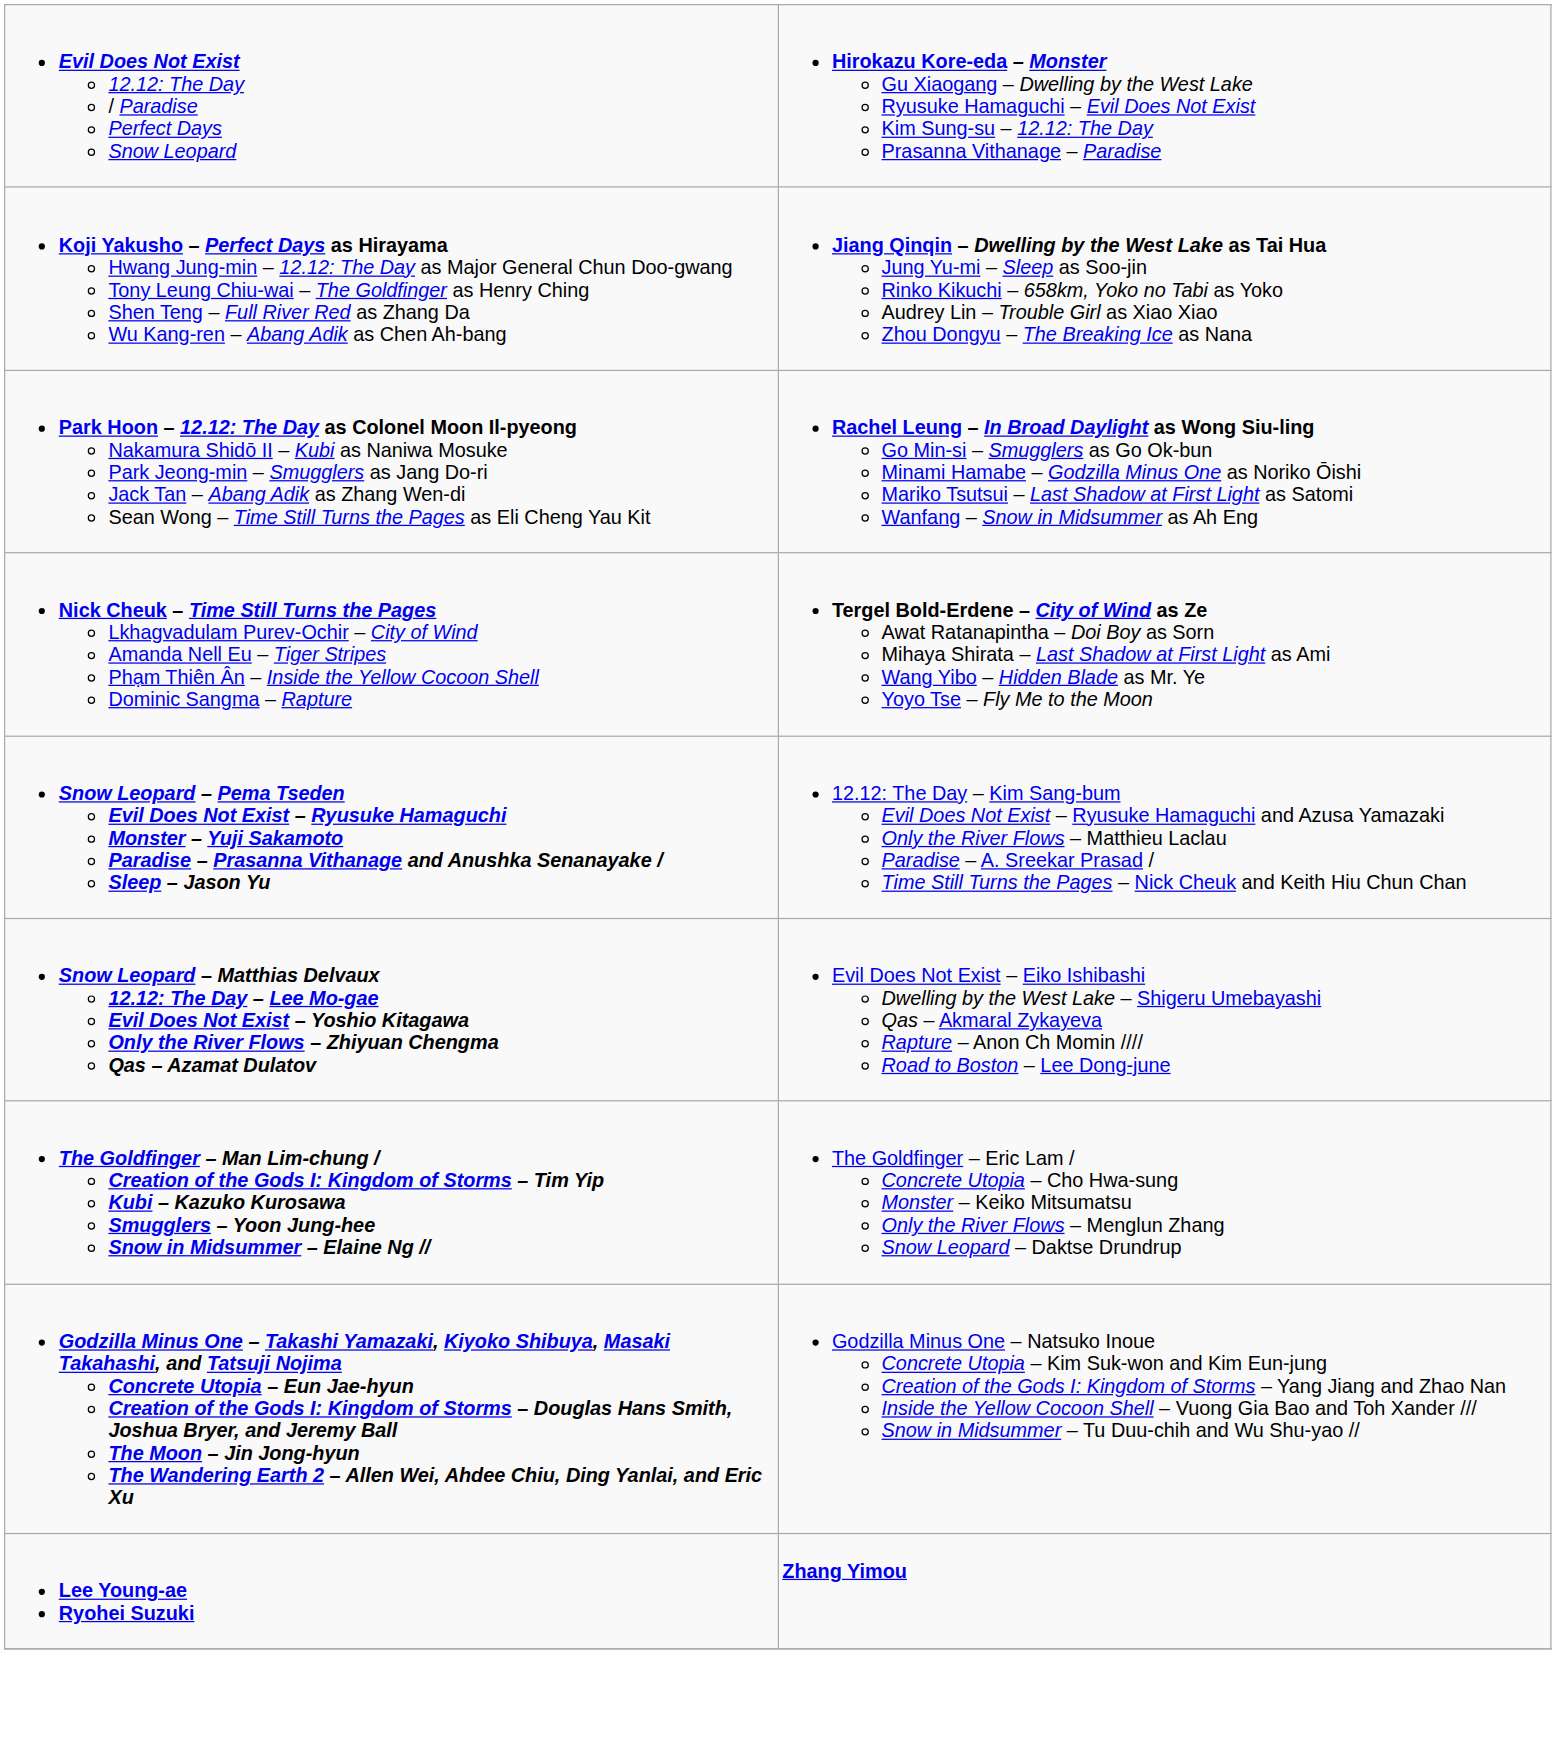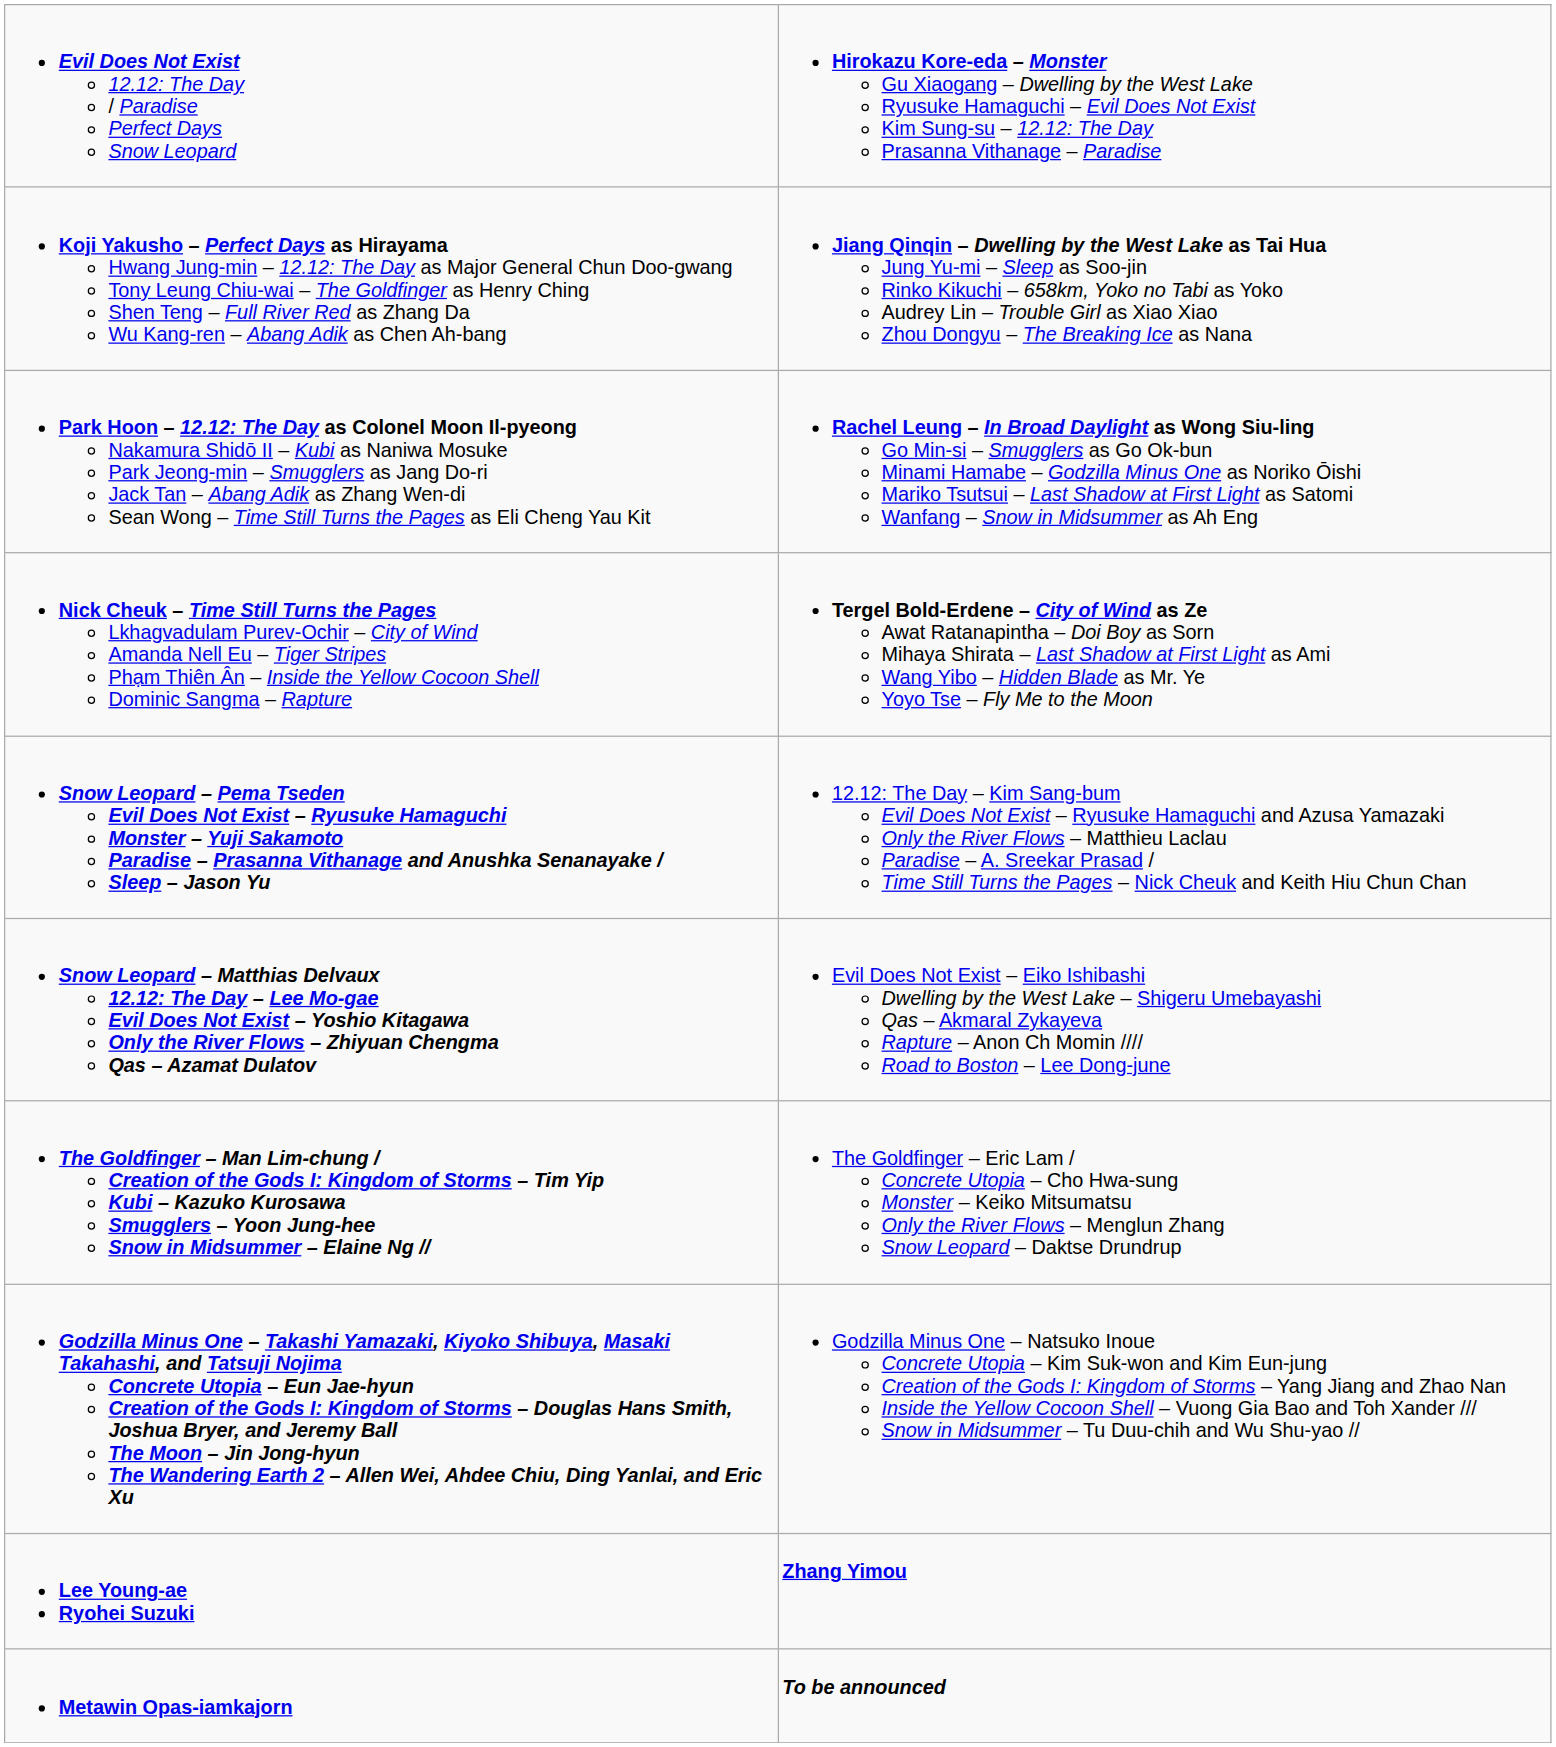+ row: Metawin Opas-iamkajorn | To be announced
